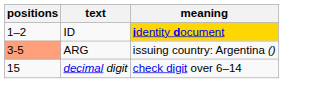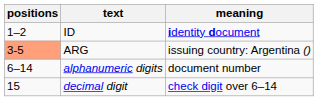ID | meaning: gold background -> no background
+ row: 6–14 | alphanumeric digits | document number
